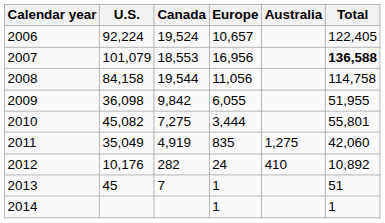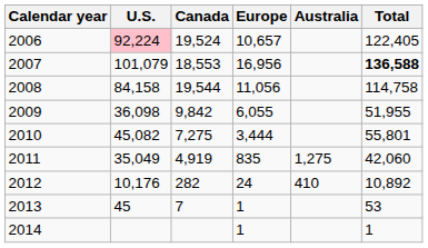2006 | U.S.: no background -> pink background
2013 | Total: 51 -> 53
